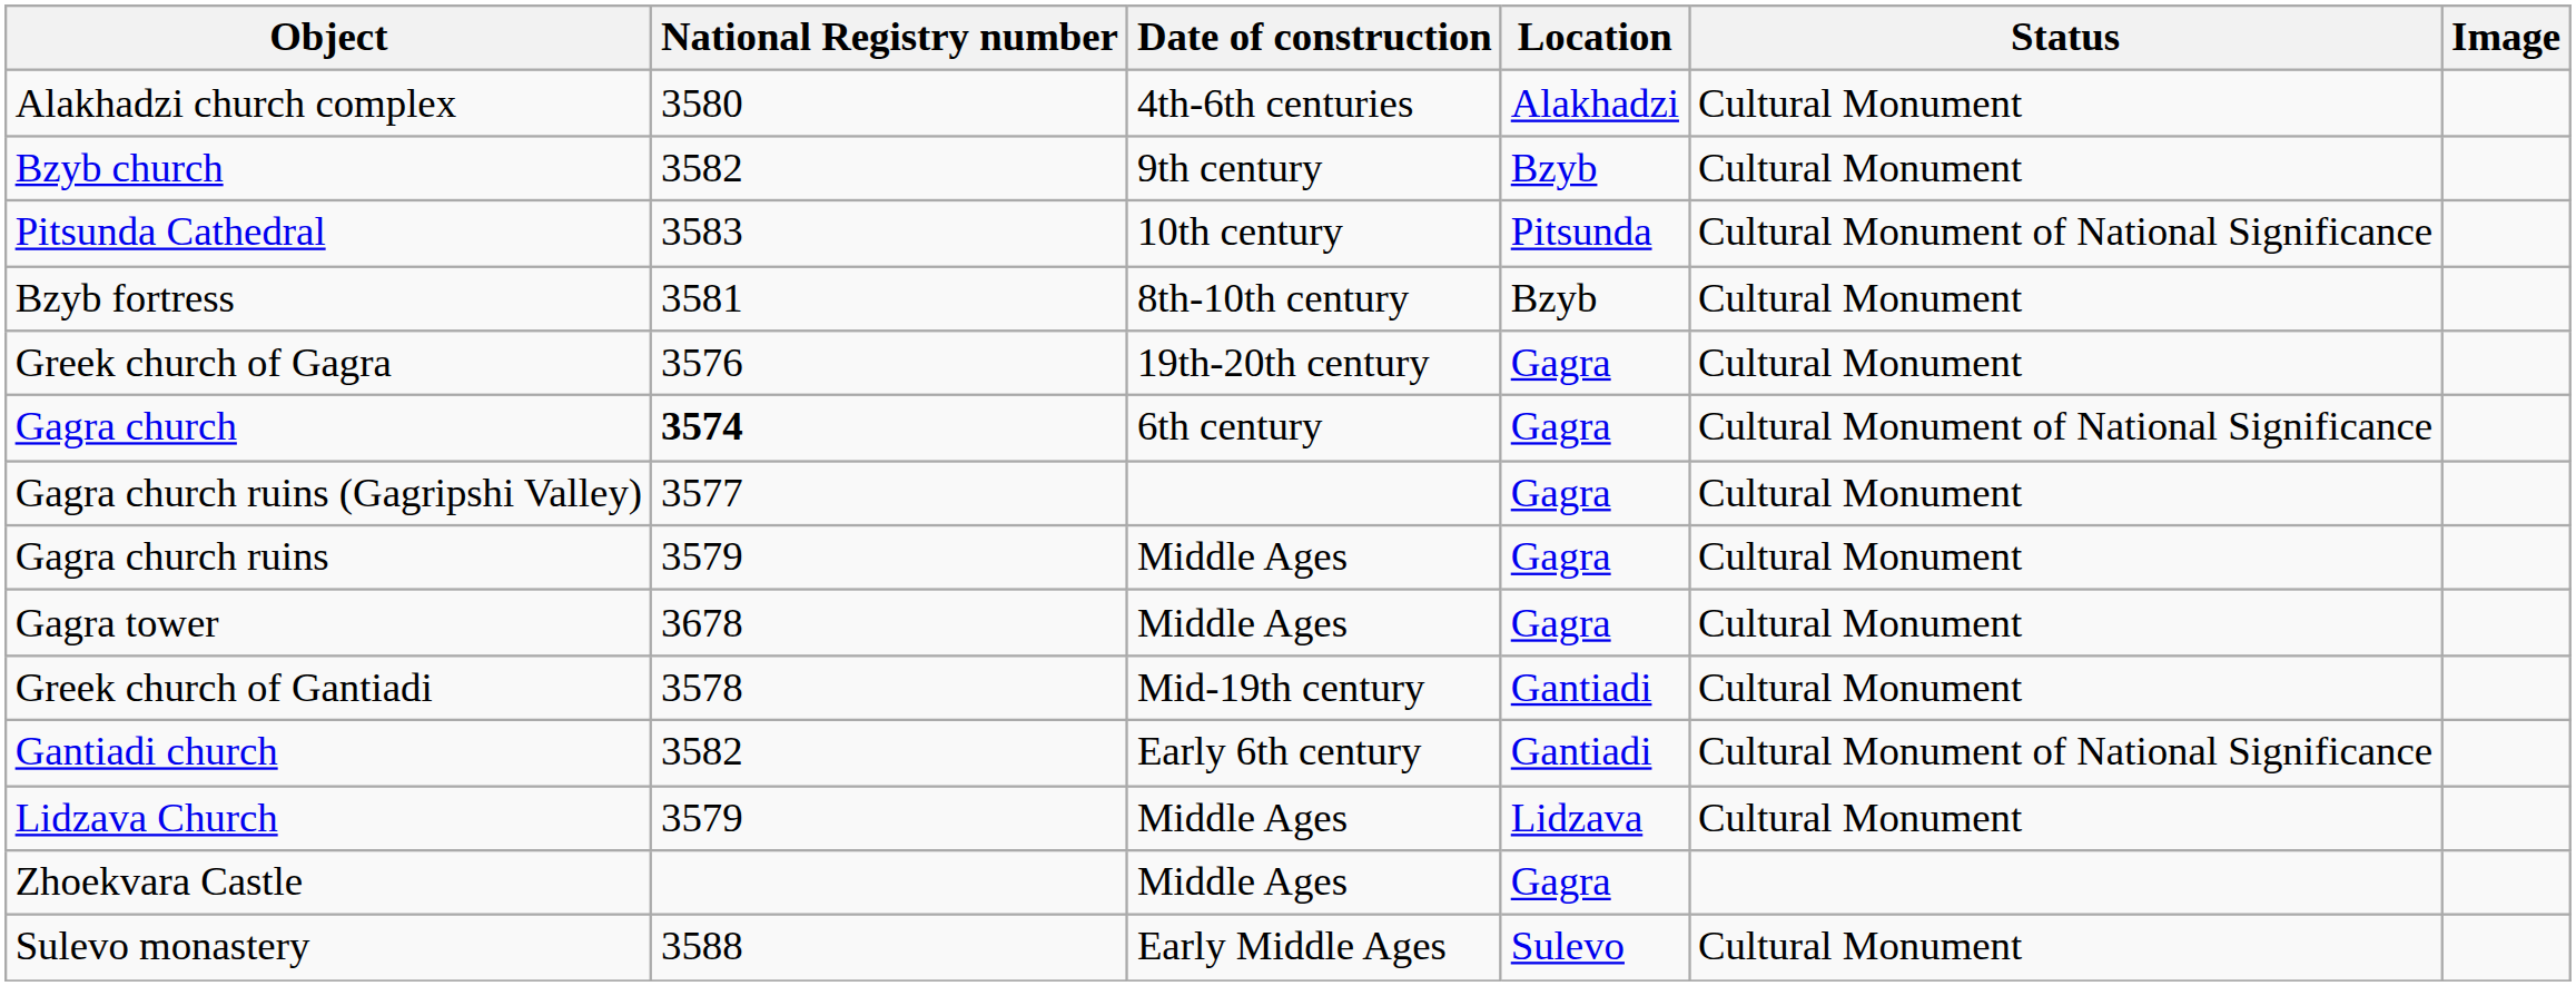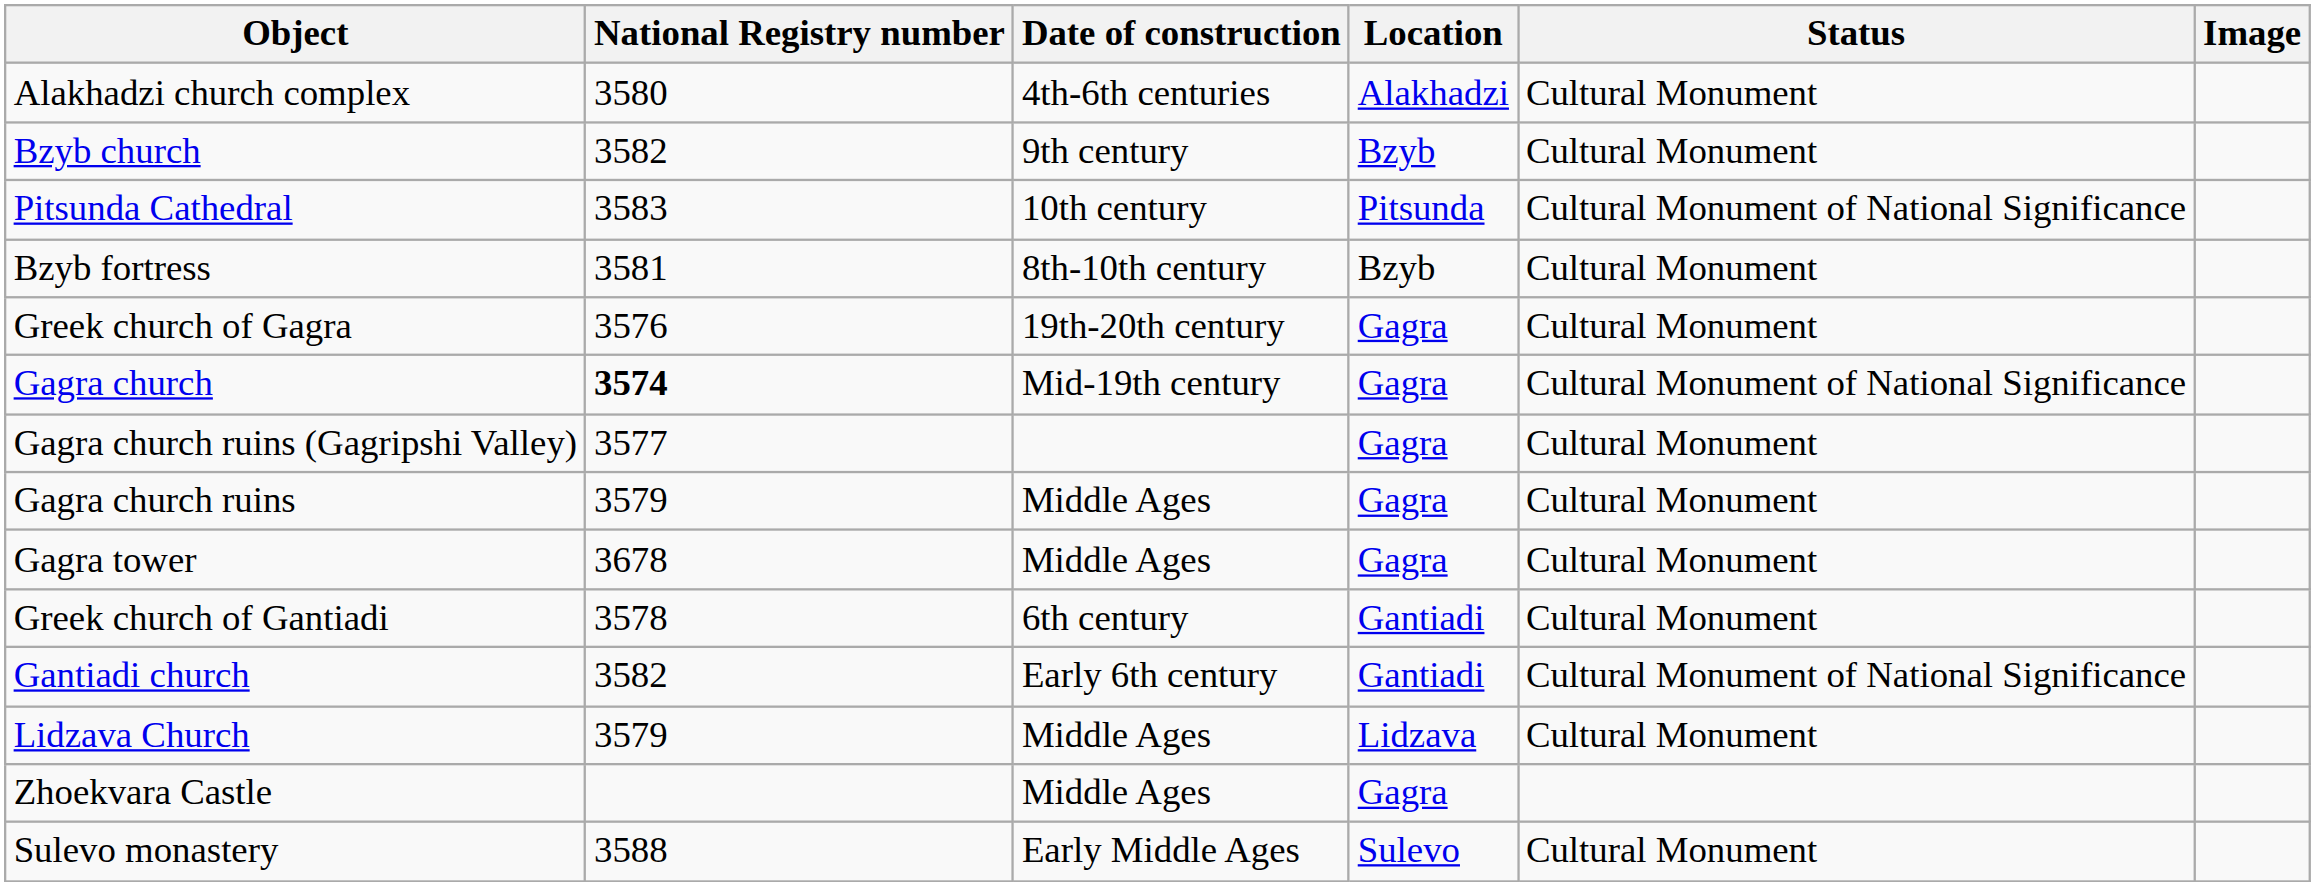Gagra church | Date of construction: 6th century -> Mid-19th century
Greek church of Gantiadi | Date of construction: Mid-19th century -> 6th century
